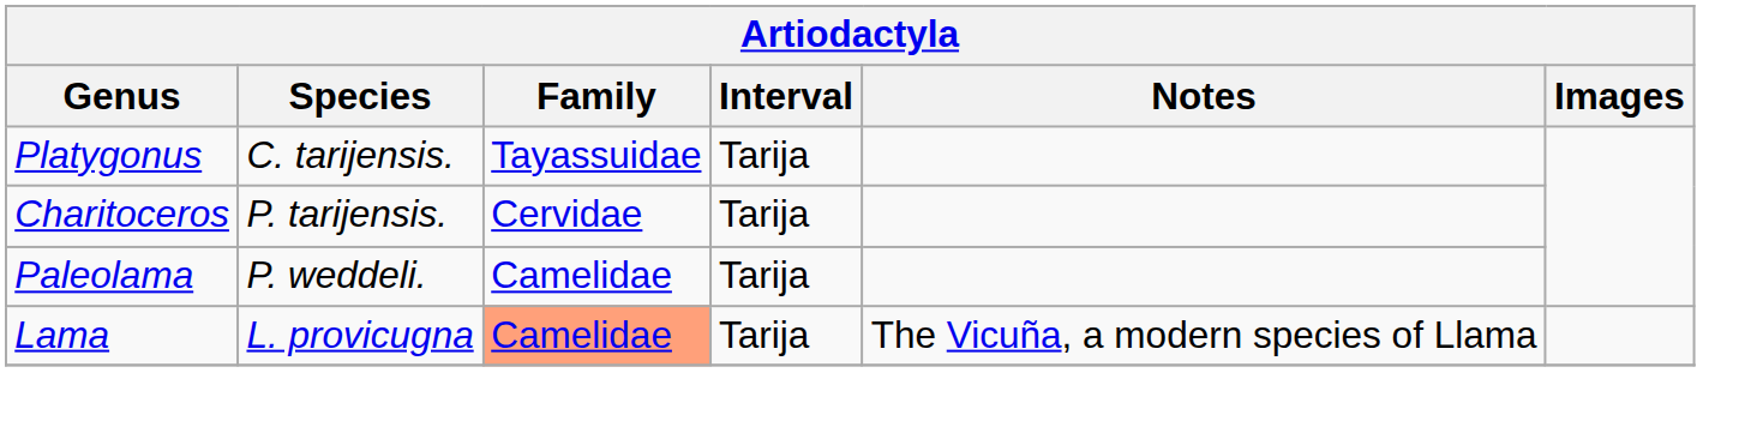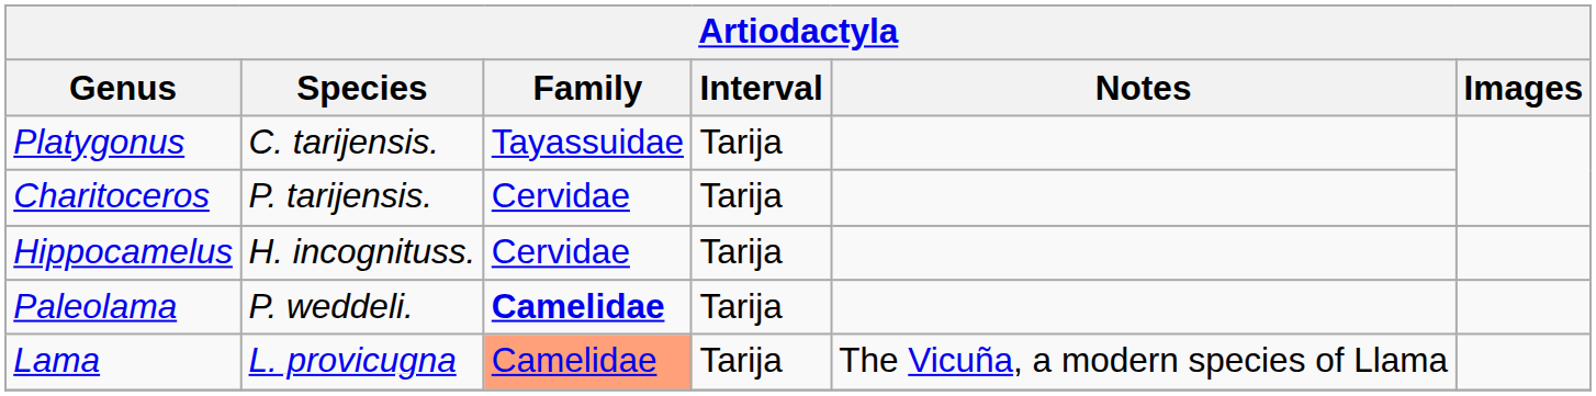+ row: Hippocamelus | H. incognituss. | Cervidae | Tarija
Paleolama | Family: normal -> bold
